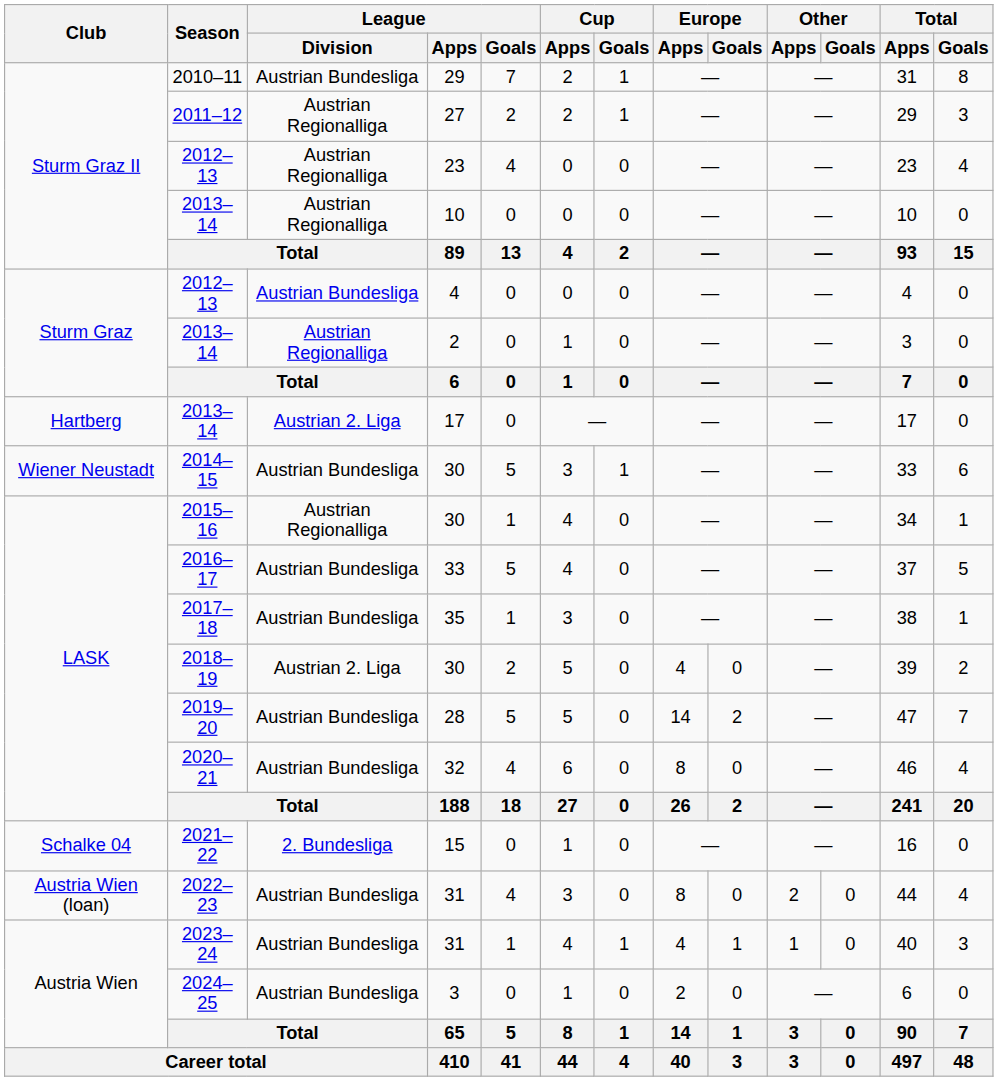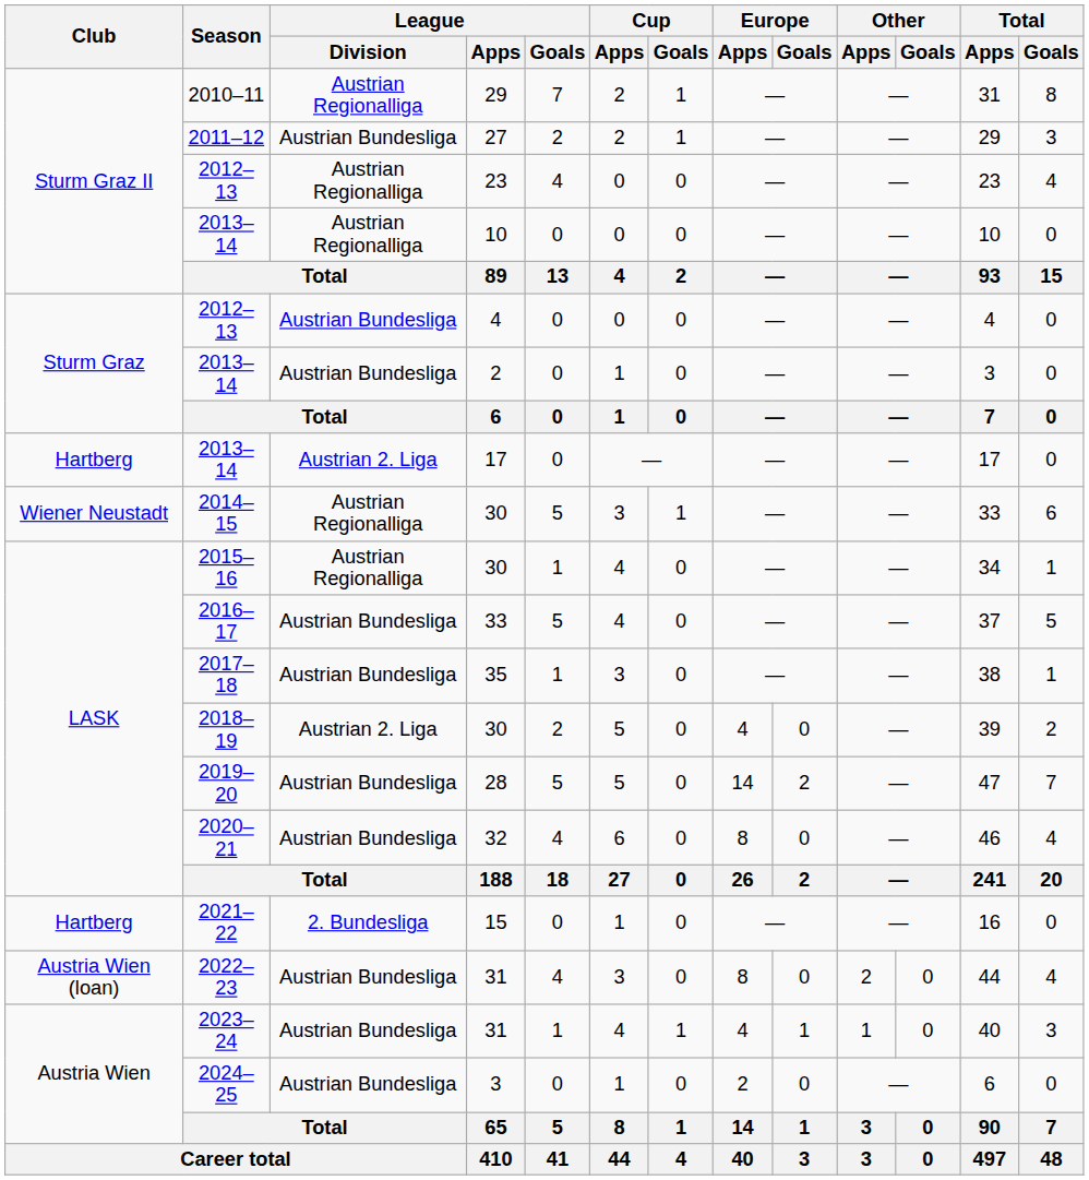2010–11 | League / Division: Austrian Bundesliga -> Austrian Regionalliga
2011–12 | League / Division: Austrian Regionalliga -> Austrian Bundesliga
2013–14 / 2 | League / Division: Austrian Regionalliga -> Austrian Bundesliga
2014–15 | League / Division: Austrian Bundesliga -> Austrian Regionalliga
2021–22 | Club: Schalke 04 -> Hartberg
